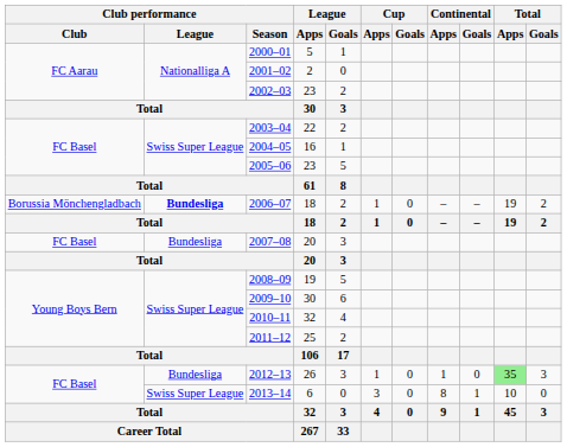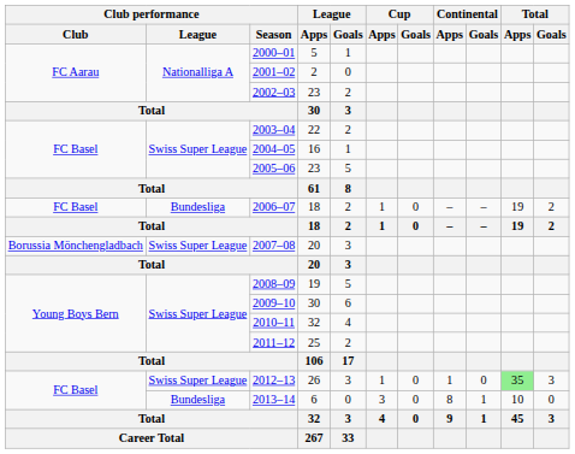2006–07 | Club performance / Club: Borussia Mönchengladbach -> FC Basel
2006–07 | Club performance / League: bold -> normal
2007–08 | Club performance / Club: FC Basel -> Borussia Mönchengladbach
2007–08 | Club performance / League: Bundesliga -> Swiss Super League
2012–13 | Club performance / League: Bundesliga -> Swiss Super League
2013–14 | Club performance / League: Swiss Super League -> Bundesliga
